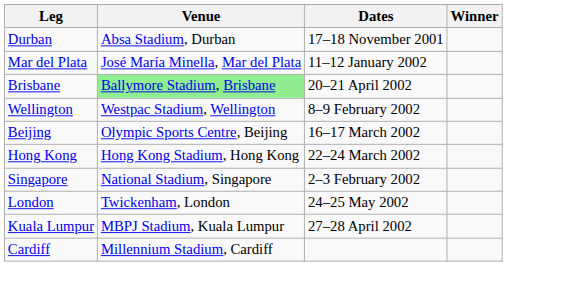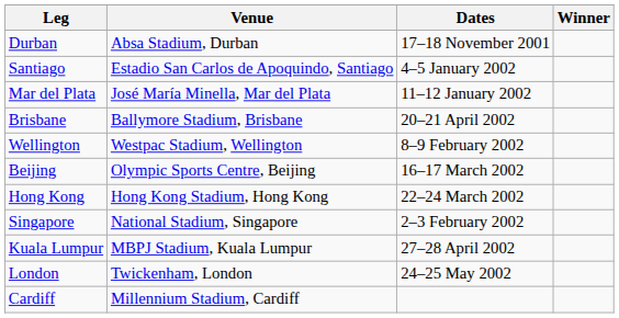+ row: Santiago | Estadio San Carlos de Apoquindo, Santiago | 4–5 January 2002
Brisbane | Venue: lightgreen background -> no background
rows swapped: Kuala Lumpur <-> London
